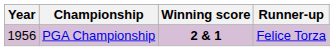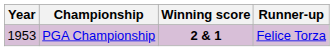PGA Championship | Year: 1956 -> 1953
